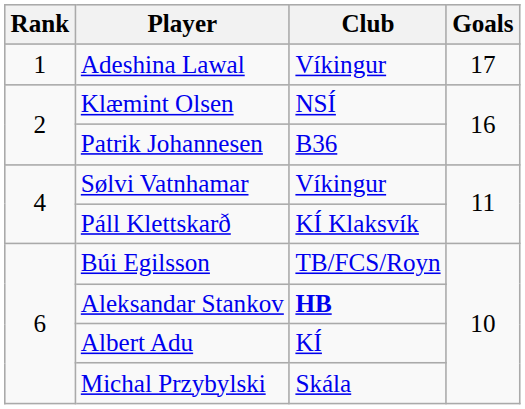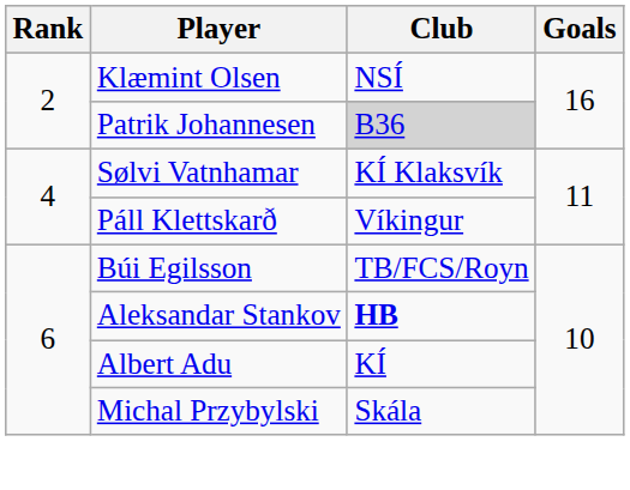- row: 1 | Adeshina Lawal | Víkingur | 17
Patrik Johannesen | Club: no background -> lightgrey background
Sølvi Vatnhamar | Club: Víkingur -> KÍ Klaksvík
Páll Klettskarð | Club: KÍ Klaksvík -> Víkingur
